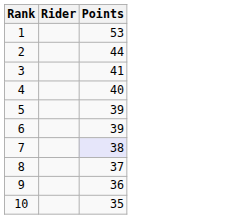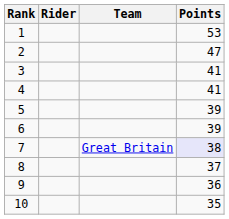+ column: Team | Great Britain
2 | Points: 44 -> 47
4 | Points: 40 -> 41
